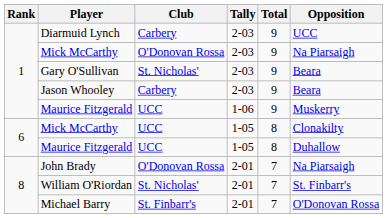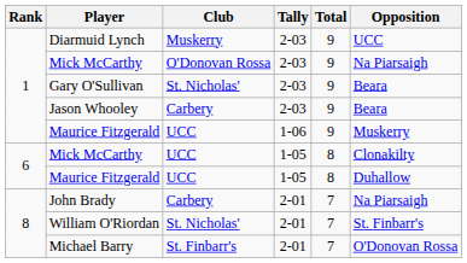Diarmuid Lynch | Club: Carbery -> Muskerry
John Brady | Club: O'Donovan Rossa -> Carbery
